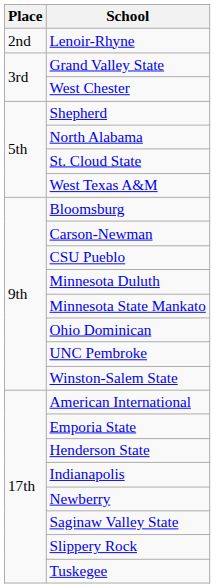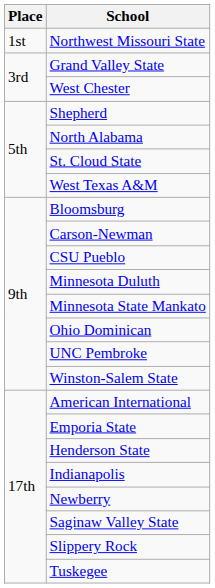+ row: 1st | Northwest Missouri State
- row: 2nd | Lenoir-Rhyne
